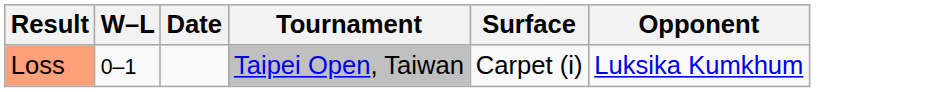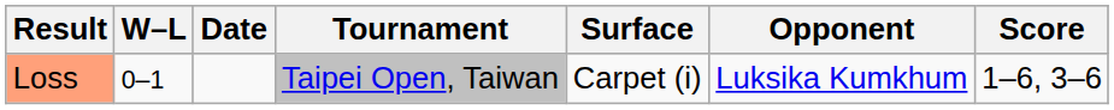+ column: Score | 1–6, 3–6
